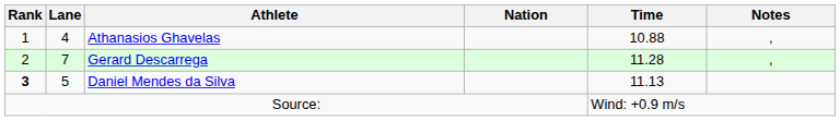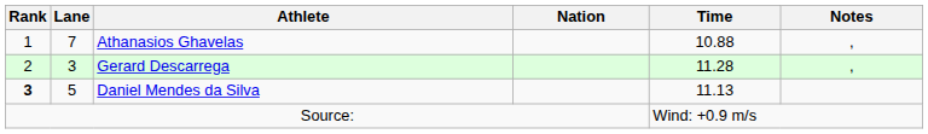Athanasios Ghavelas | Lane: 4 -> 7
Gerard Descarrega | Lane: 7 -> 3
